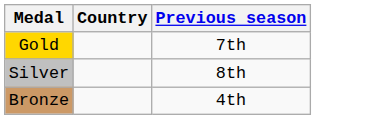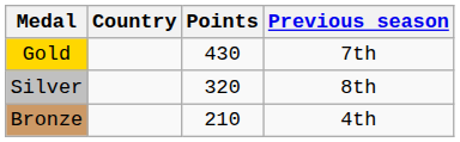+ column: Points | 430 | 320 | 210
